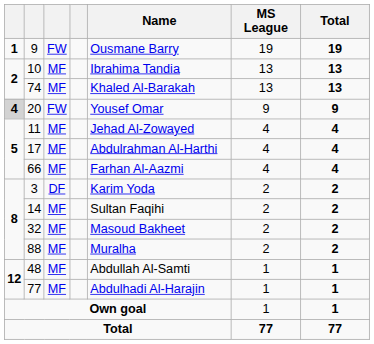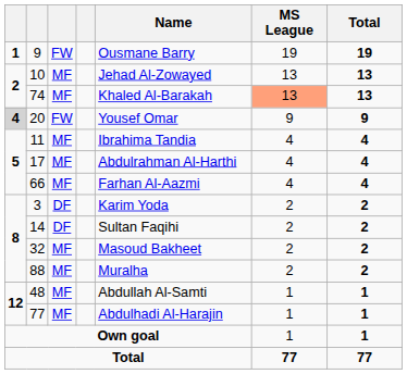10 | Name: Ibrahima Tandia -> Jehad Al-Zowayed
74 | MS League: no background -> lightsalmon background
11 | Name: Jehad Al-Zowayed -> Ibrahima Tandia
14 | column 3: MF -> DF
